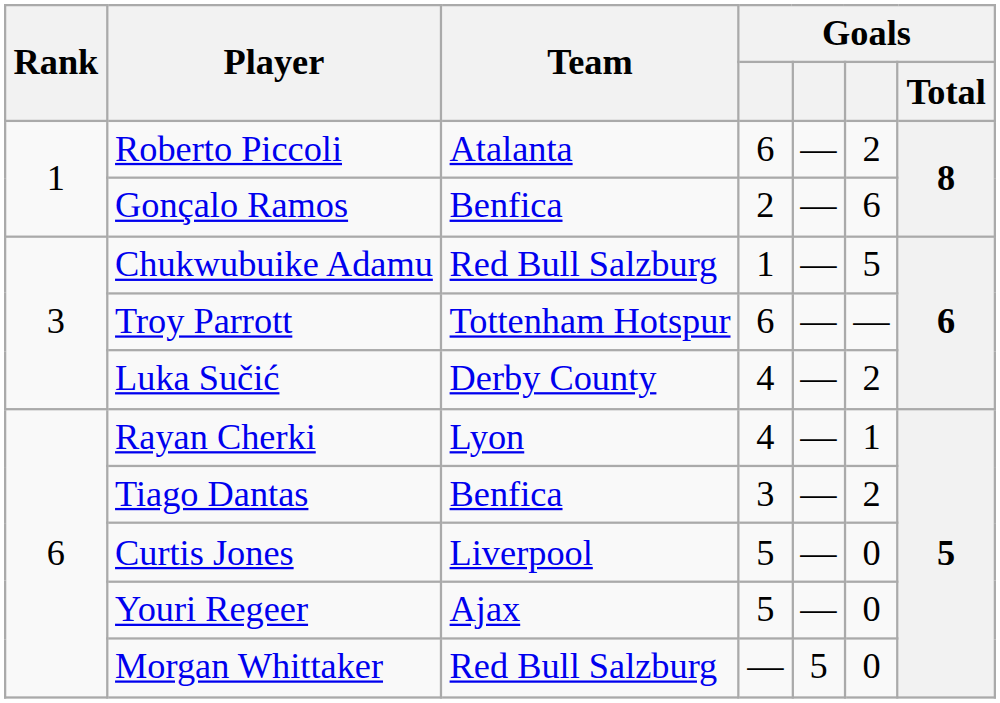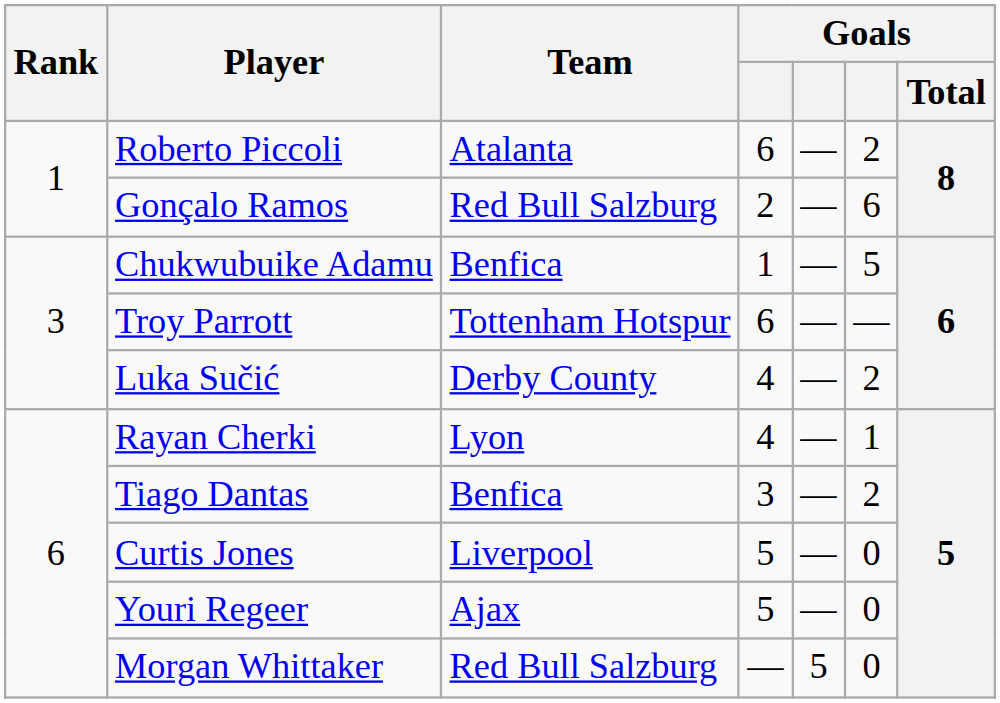Gonçalo Ramos | Team: Benfica -> Red Bull Salzburg
Chukwubuike Adamu | Team: Red Bull Salzburg -> Benfica
